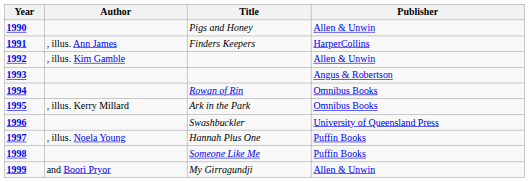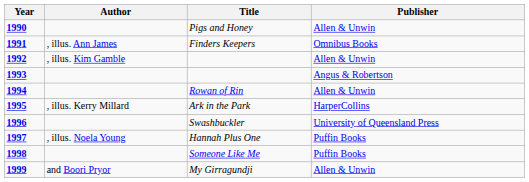Finders Keepers | Publisher: HarperCollins -> Omnibus Books
Rowan of Rin | Publisher: Omnibus Books -> Allen & Unwin
Ark in the Park | Publisher: Omnibus Books -> HarperCollins
